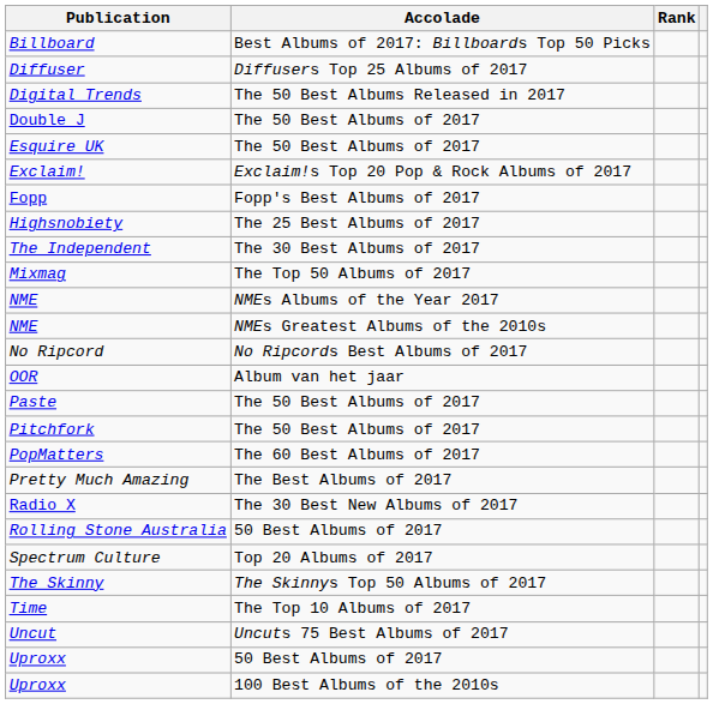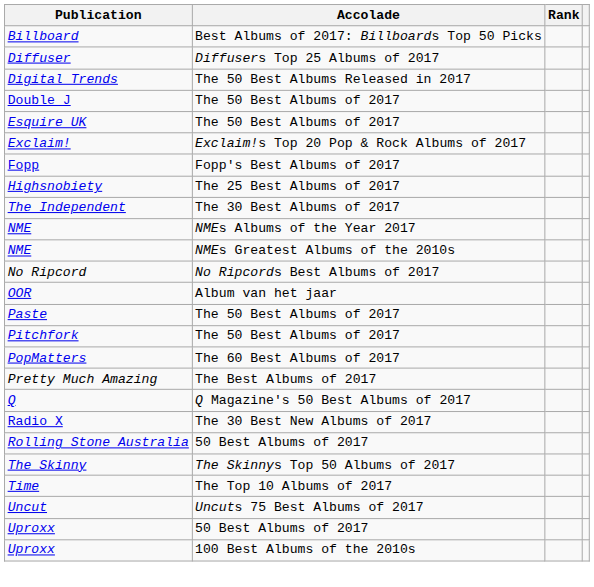- row: Mixmag | The Top 50 Albums of 2017
+ row: Q | Q Magazine's 50 Best Albums of 2017
- row: Spectrum Culture | Top 20 Albums of 2017
